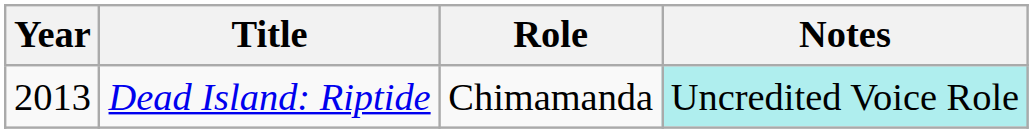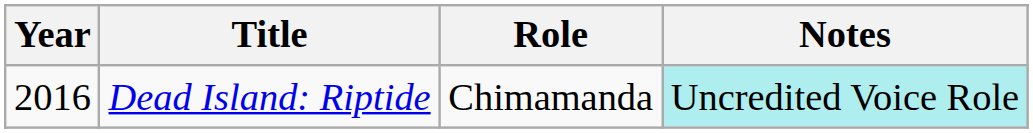Dead Island: Riptide | Year: 2013 -> 2016
